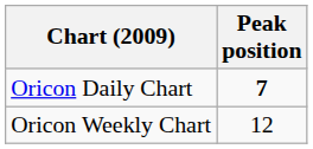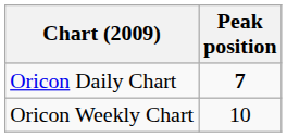Oricon Weekly Chart | Peak position: 12 -> 10
